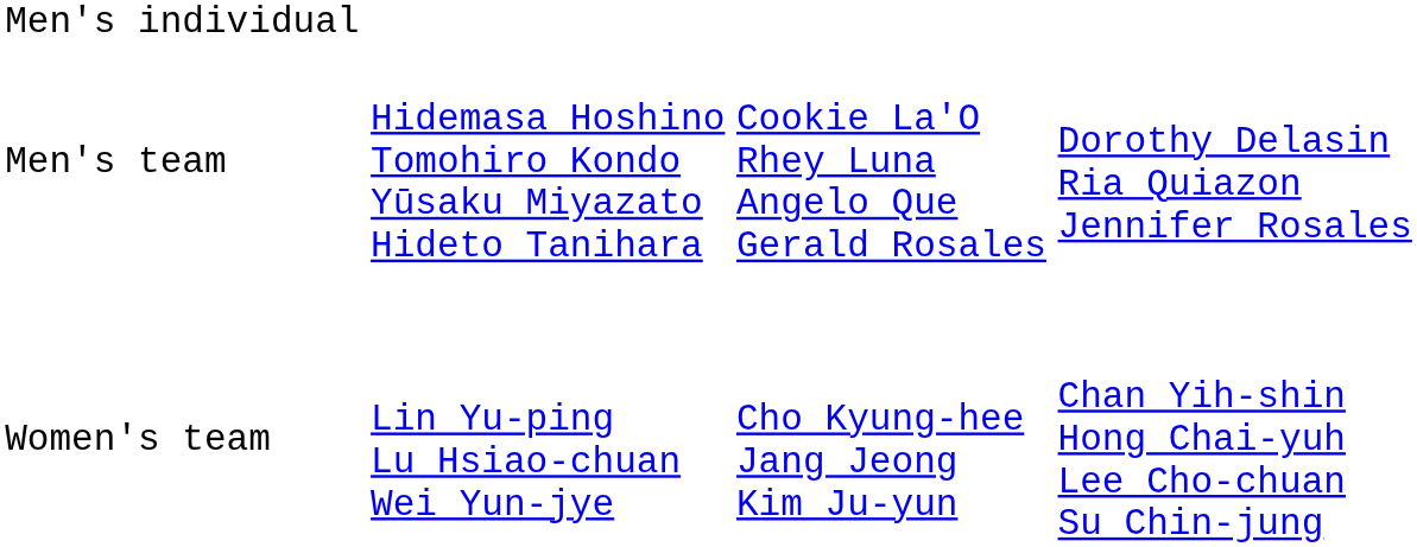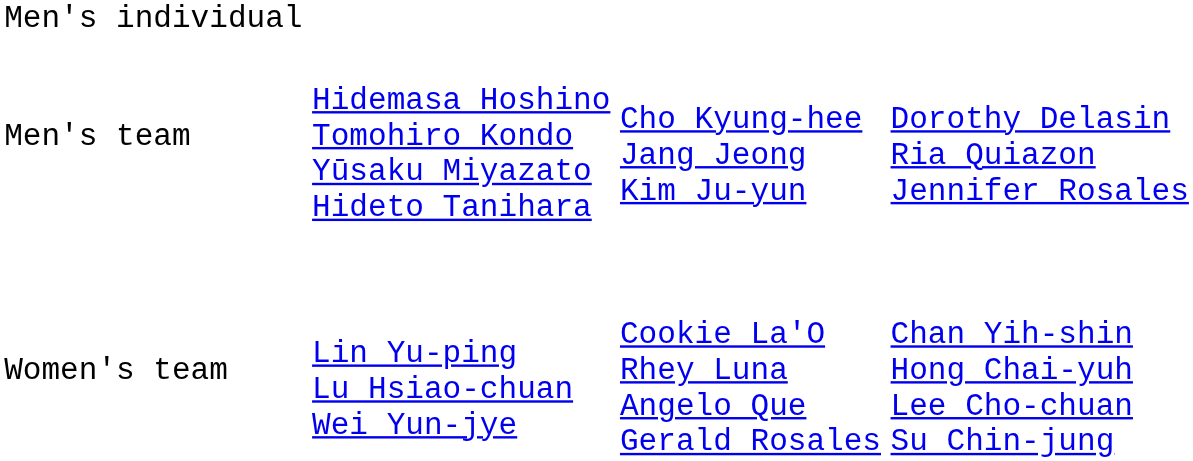Men's team | column 3: Cookie La'O Rhey Luna Angelo Que Gerald Rosales -> Cho Kyung-hee Jang Jeong Kim Ju-yun
Women's team | column 3: Cho Kyung-hee Jang Jeong Kim Ju-yun -> Cookie La'O Rhey Luna Angelo Que Gerald Rosales
